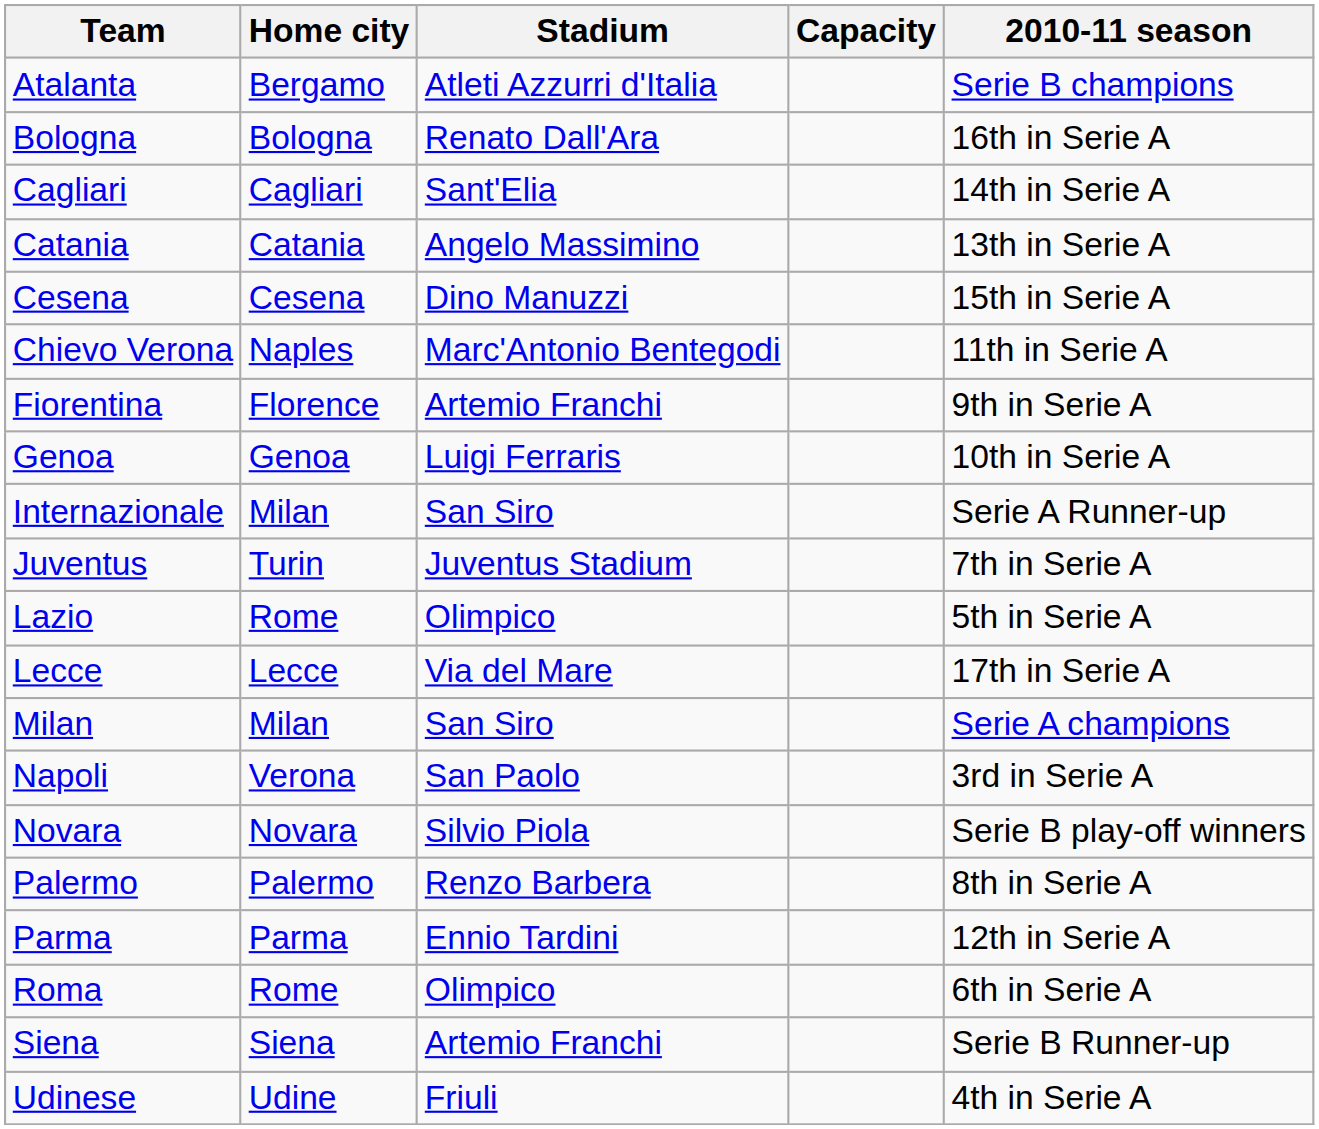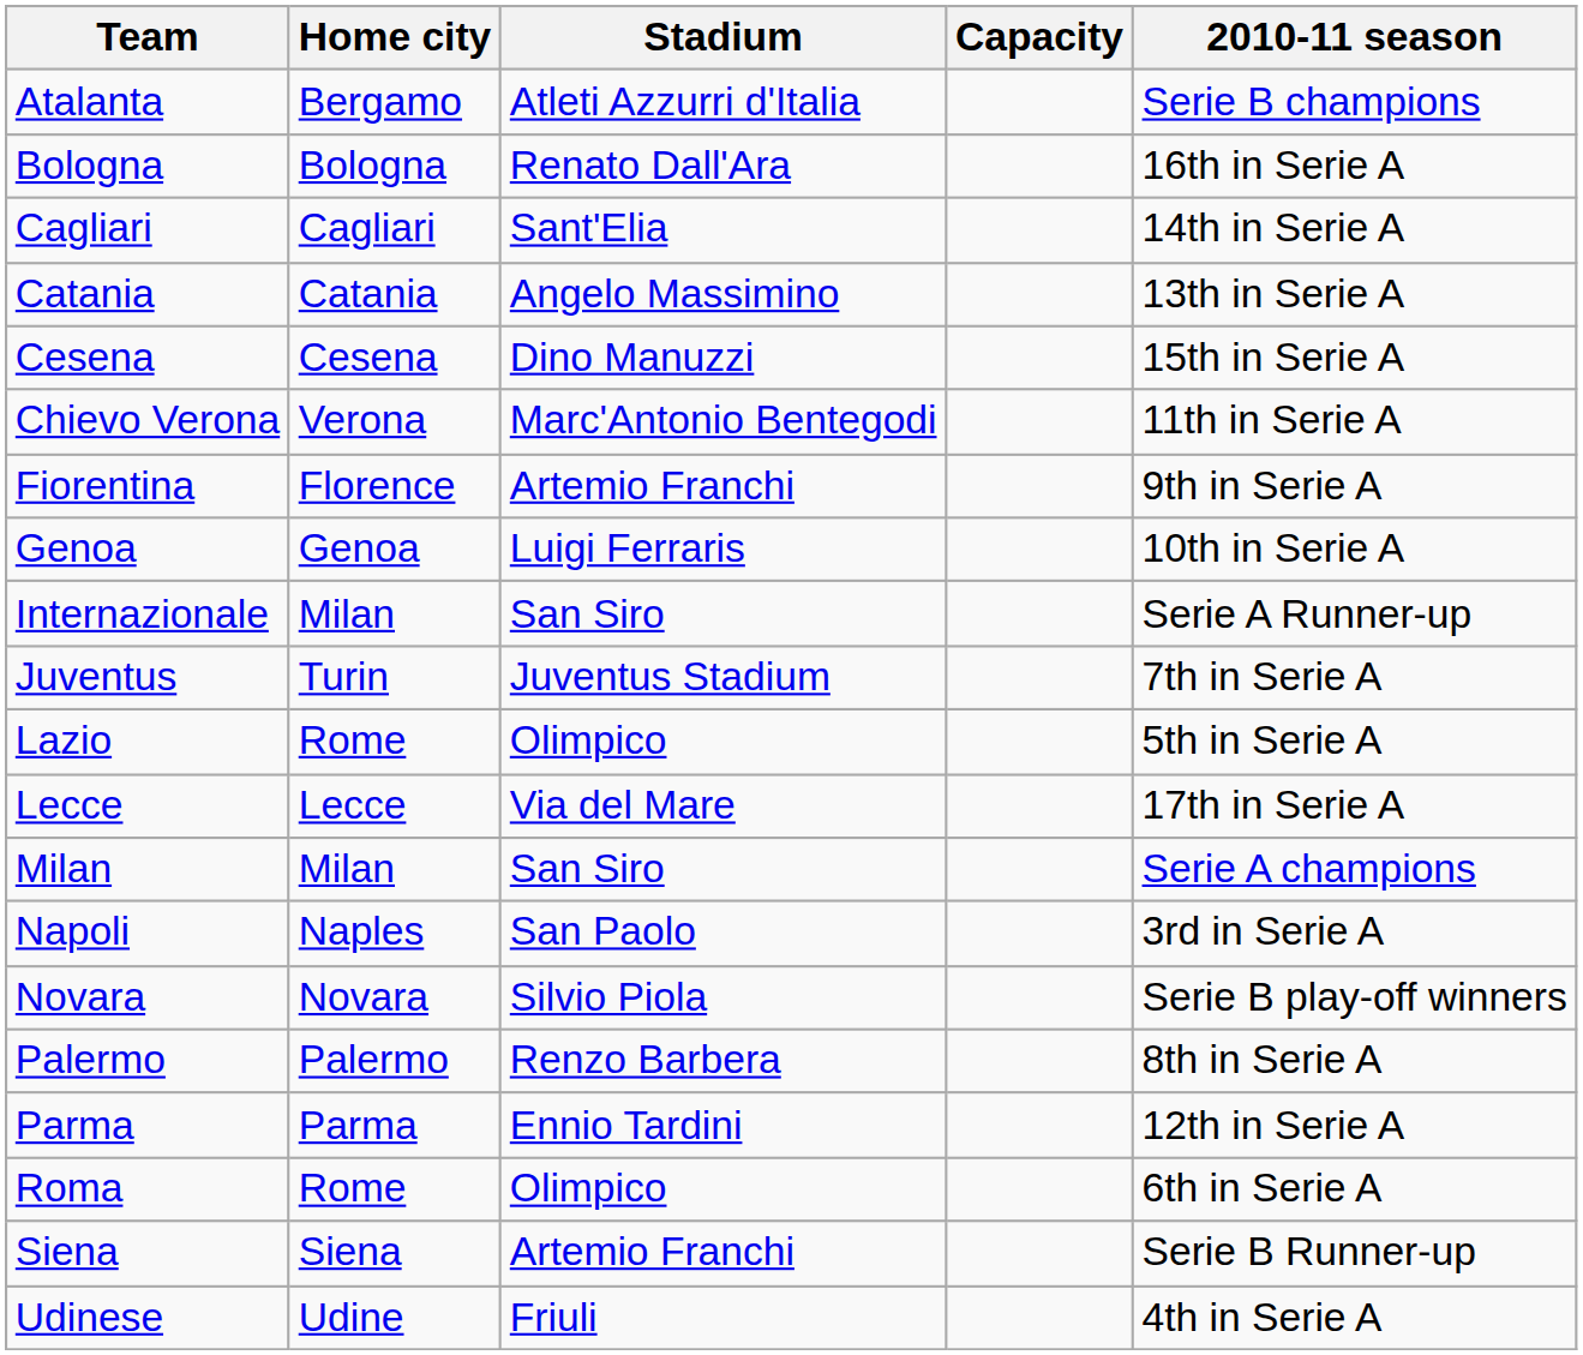Chievo Verona | Home city: Naples -> Verona
Napoli | Home city: Verona -> Naples
